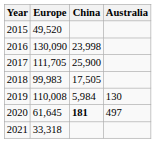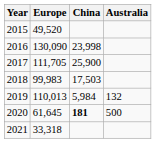2018 | China: 17,505 -> 17,503
2019 | Europe: 110,008 -> 110,013
2019 | Australia: 130 -> 132
2020 | Australia: 497 -> 500
